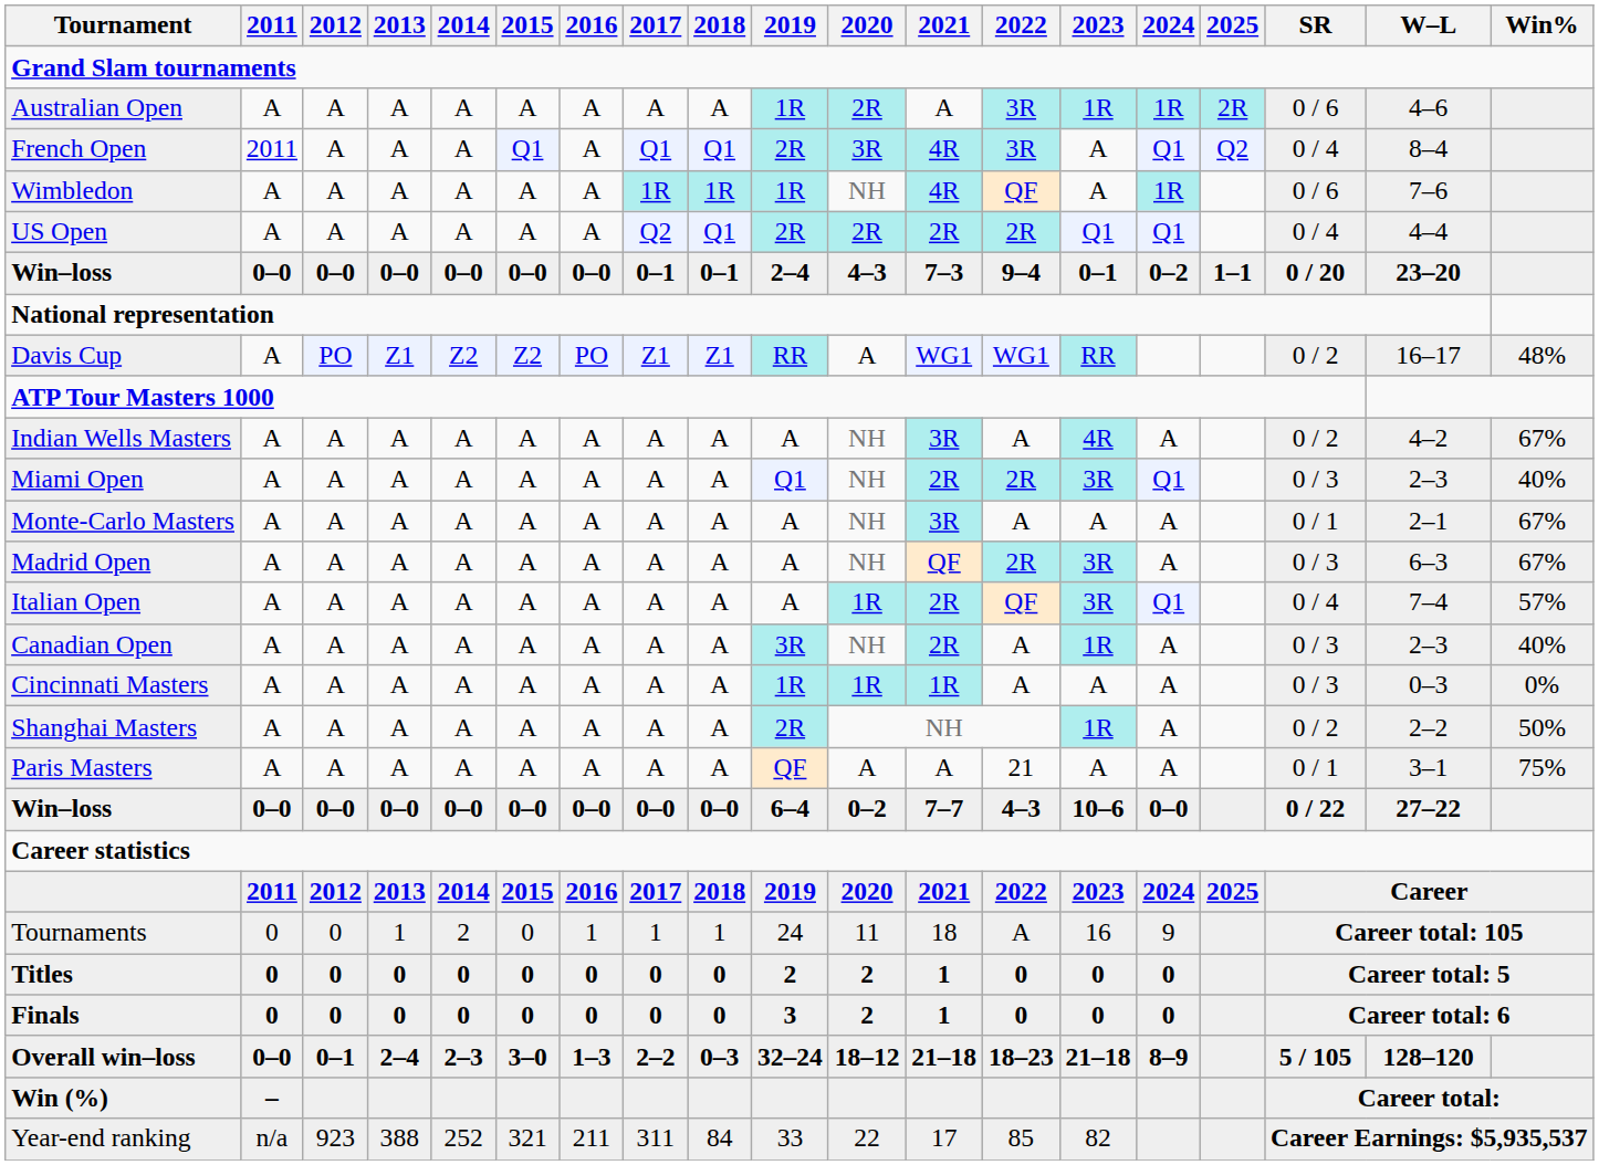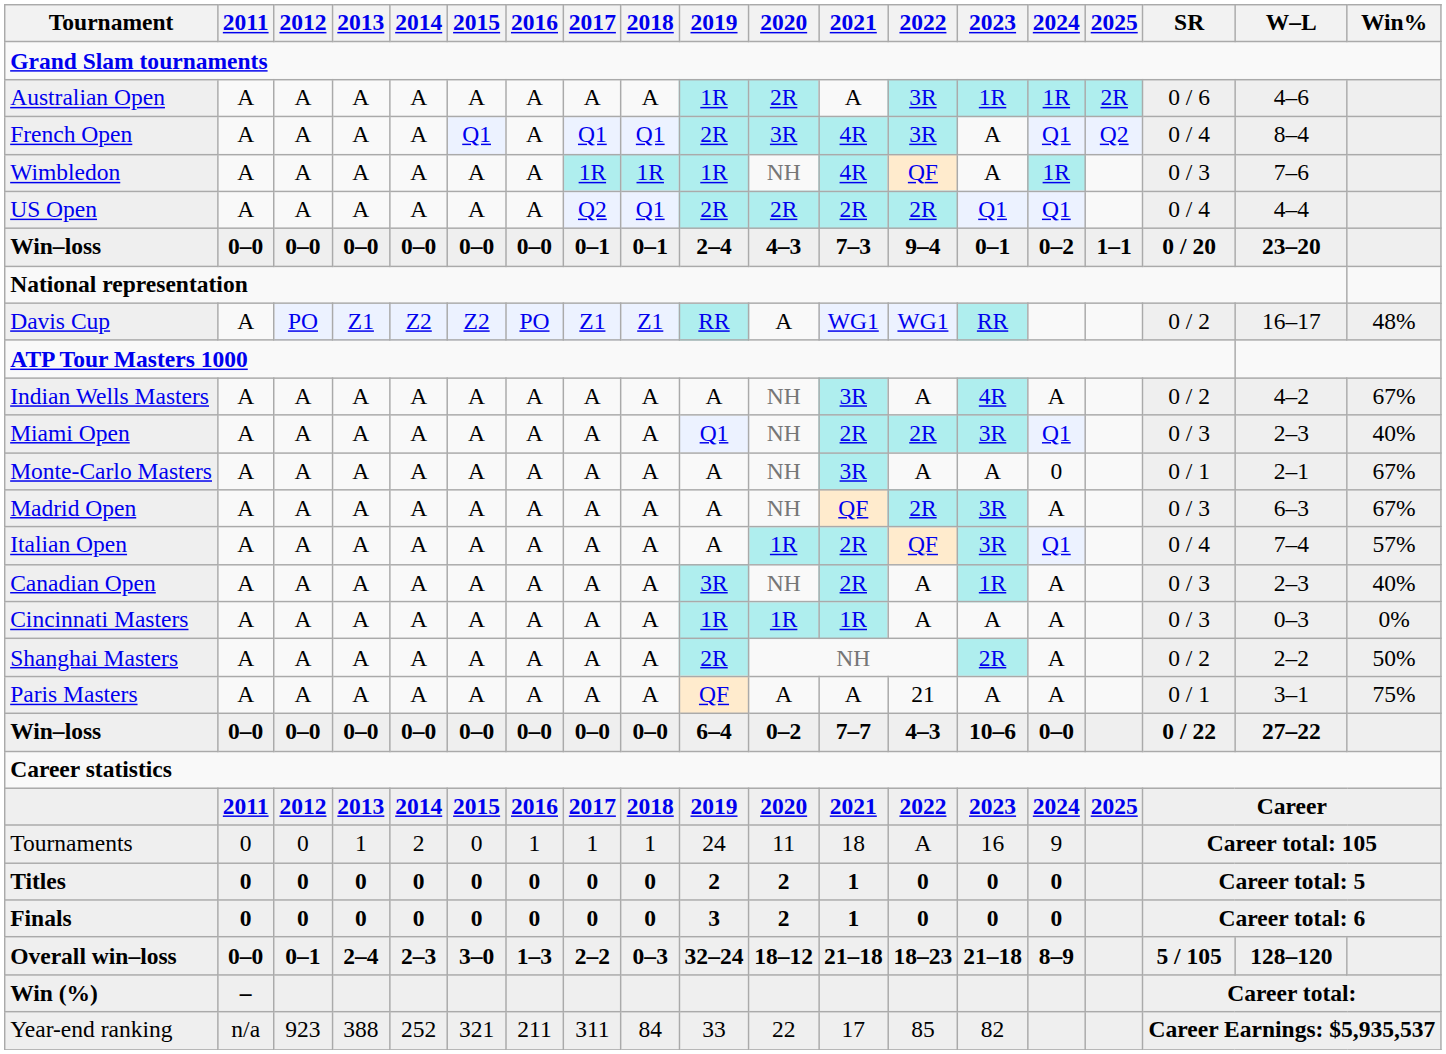French Open | 2011: 2011 -> A
Wimbledon | SR: 0 / 6 -> 0 / 3
Monte-Carlo Masters | 2024: A -> 0
Shanghai Masters | 2023: 1R -> 2R
